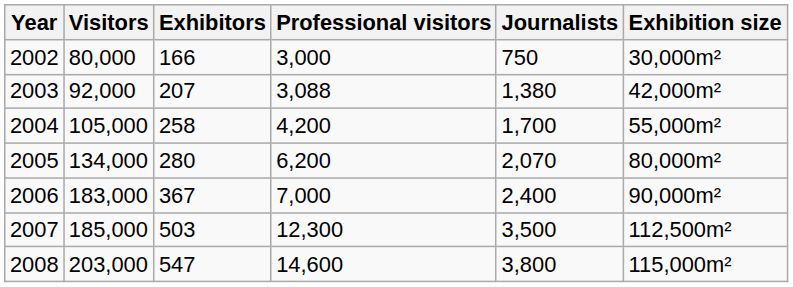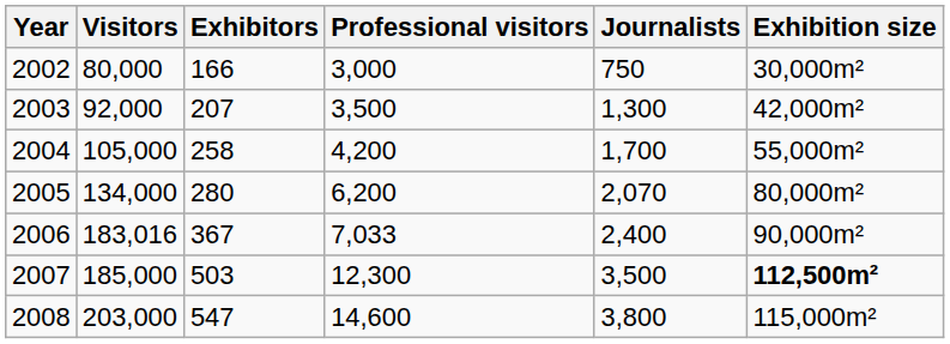2003 | Professional visitors: 3,088 -> 3,500
2003 | Journalists: 1,380 -> 1,300
2006 | Visitors: 183,000 -> 183,016
2006 | Professional visitors: 7,000 -> 7,033
2007 | Exhibition size: normal -> bold
